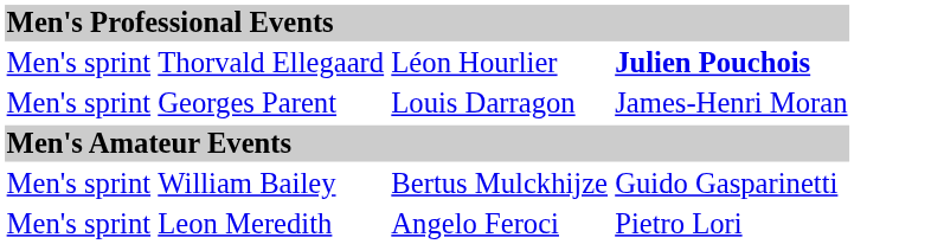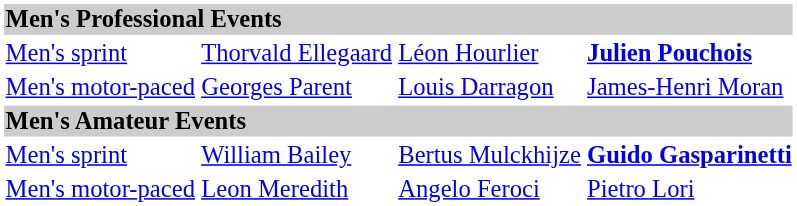Georges Parent | column 1: Men's sprint -> Men's motor-paced
William Bailey | column 4: normal -> bold
Leon Meredith | column 1: Men's sprint -> Men's motor-paced
